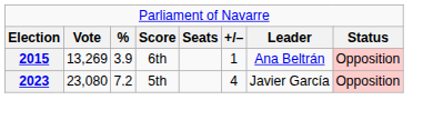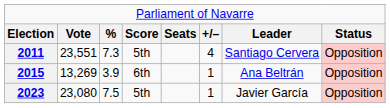+ row: 2011 | 23,551 | 7.3 | 5th | 4 | Santiago Cervera | Opposition
2023 | column 3: 7.2 -> 7.5
2023 | column 6: 4 -> 1
